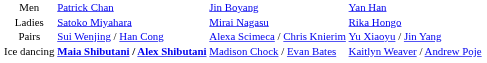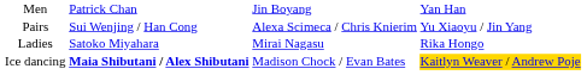rows swapped: Ladies <-> Pairs
Ice dancing | column 4: no background -> gold background
